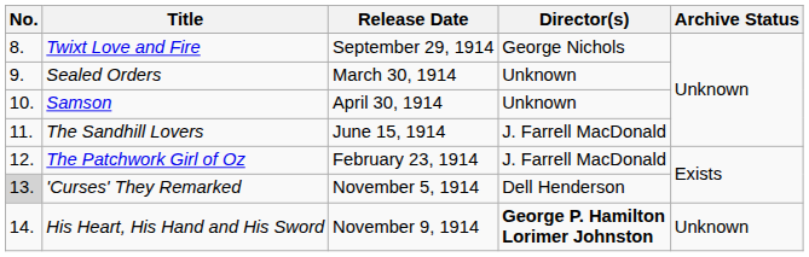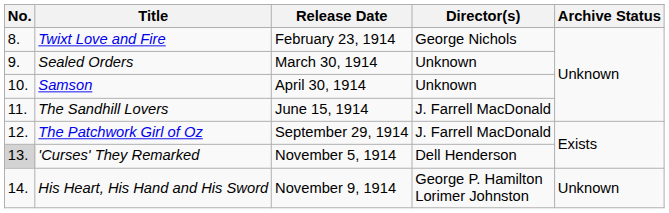Twixt Love and Fire | Release Date: September 29, 1914 -> February 23, 1914
The Patchwork Girl of Oz | Release Date: February 23, 1914 -> September 29, 1914
His Heart, His Hand and His Sword | Director(s): bold -> normal
